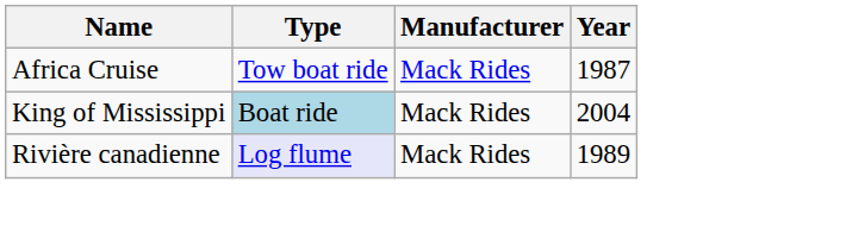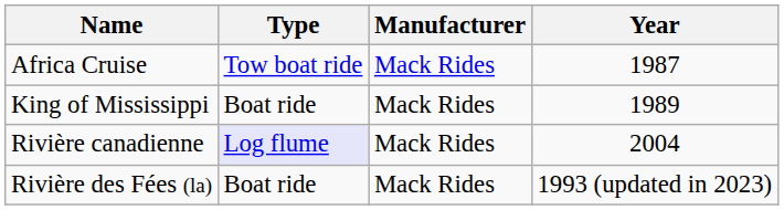King of Mississippi | Type: lightblue background -> no background
King of Mississippi | Year: 2004 -> 1989
Rivière canadienne | Year: 1989 -> 2004
+ row: Rivière des Fées (la) | Boat ride | Mack Rides | 1993 (updated in 2023)
